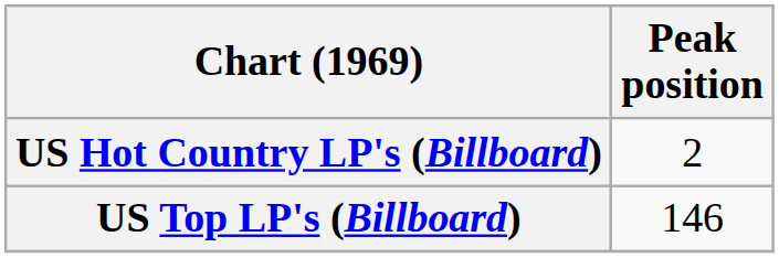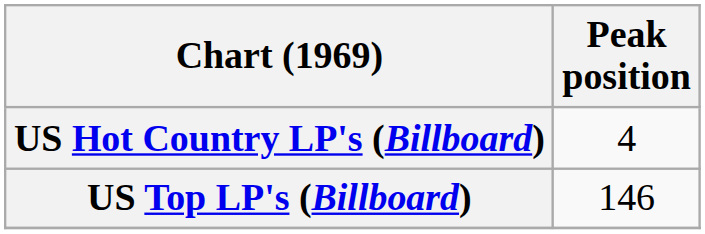US Hot Country LP's (Billboard) | Peak position: 2 -> 4
